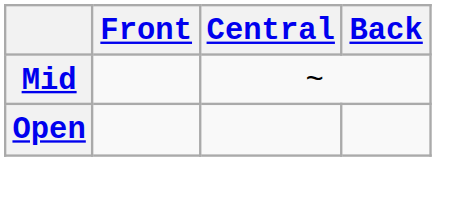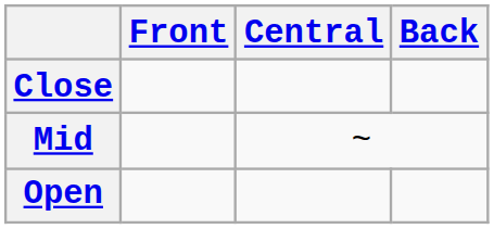+ row: Close
